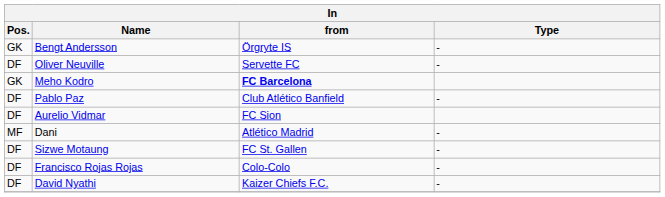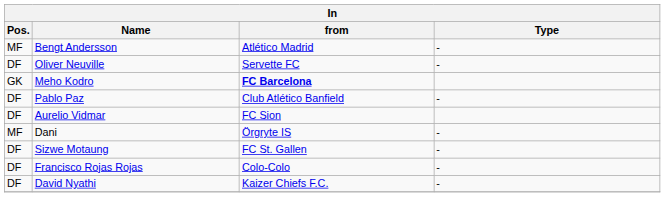Bengt Andersson | Pos.: GK -> MF
Bengt Andersson | from: Örgryte IS -> Atlético Madrid
Dani | from: Atlético Madrid -> Örgryte IS
